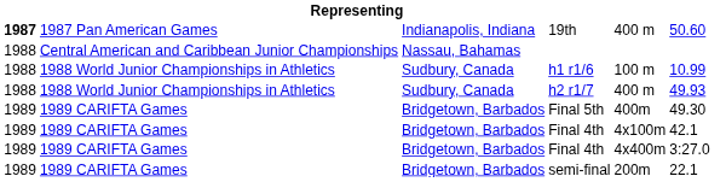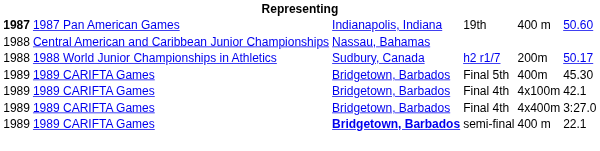- row: 1988 | 1988 World Junior Championships in Athletics | Sudbury, Canada | h1 r1/6 | 100 m | 10.99
h2 r1/7 | column 5: 400 m -> 200m
h2 r1/7 | column 6: 49.93 -> 50.17
Final 5th | column 6: 49.30 -> 45.30
semi-final | column 3: normal -> bold
semi-final | column 5: 200m -> 400 m
